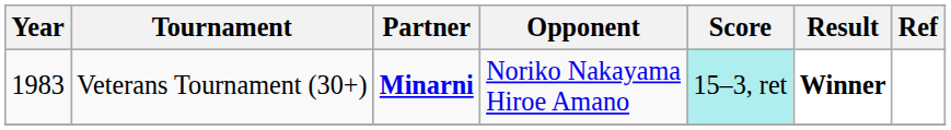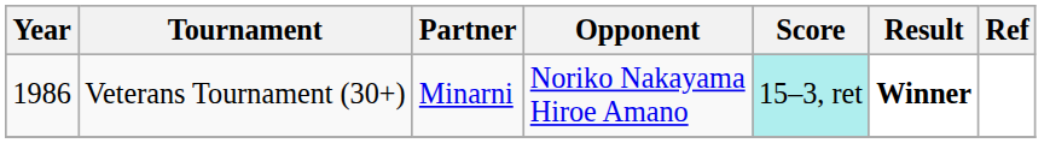Veterans Tournament (30+) | Year: 1983 -> 1986
Veterans Tournament (30+) | Partner: bold -> normal
